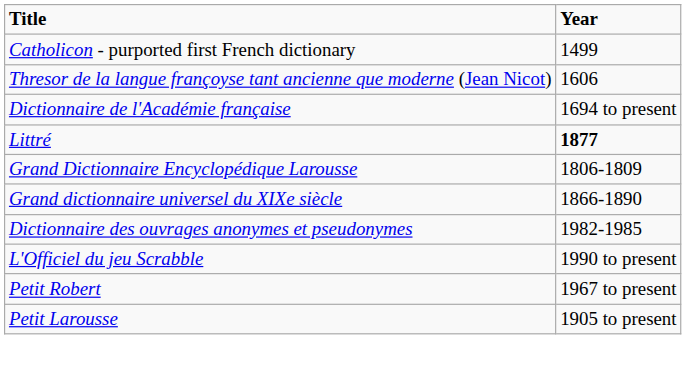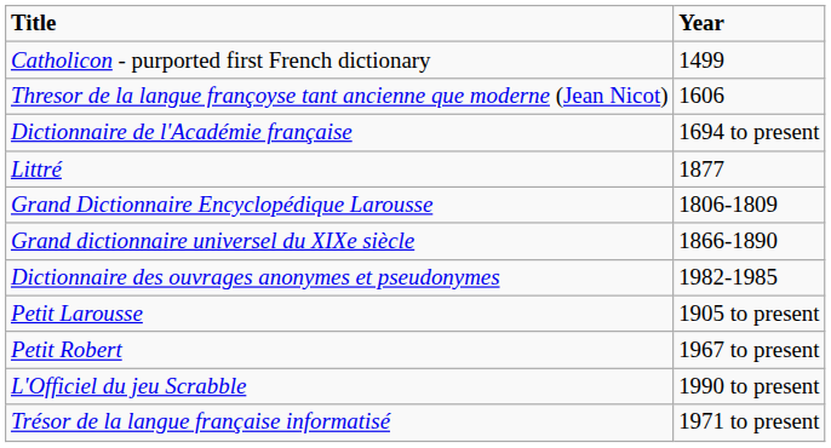Littré | Year: bold -> normal
rows swapped: Petit Larousse <-> L'Officiel du jeu Scrabble
+ row: Trésor de la langue française informatisé | 1971 to present
